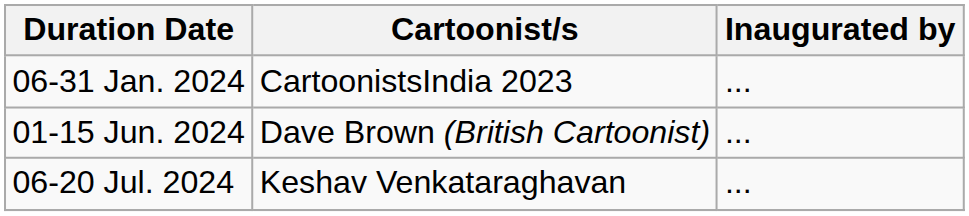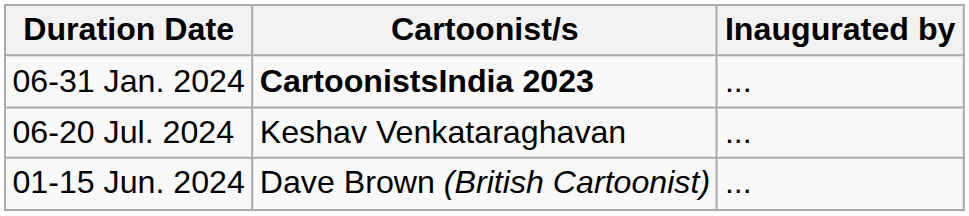06-31 Jan. 2024 | Cartoonist/s: normal -> bold
rows swapped: 01-15 Jun. 2024 <-> 06-20 Jul. 2024
